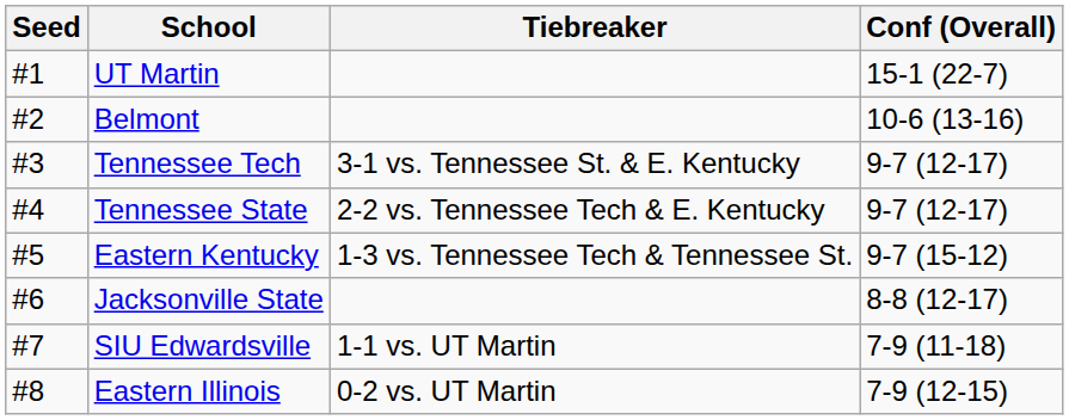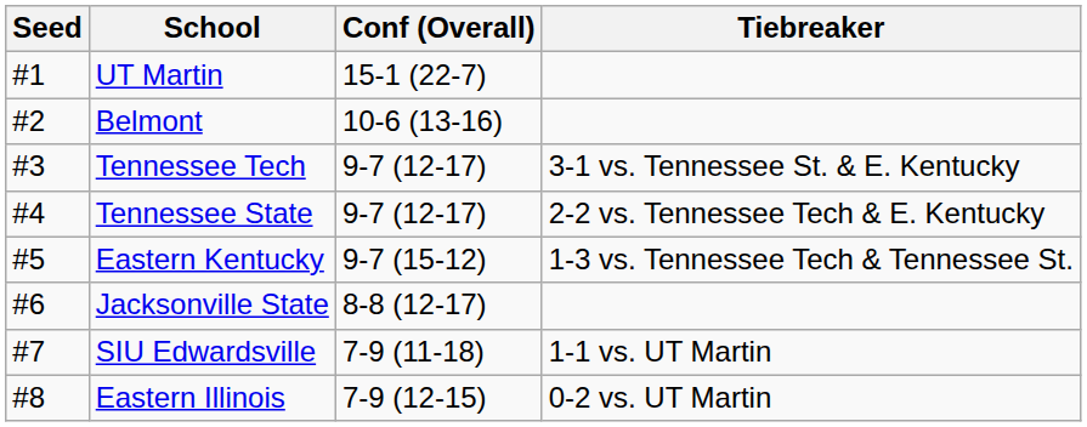columns swapped: Conf (Overall) <-> Tiebreaker
